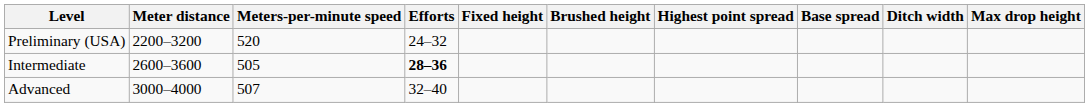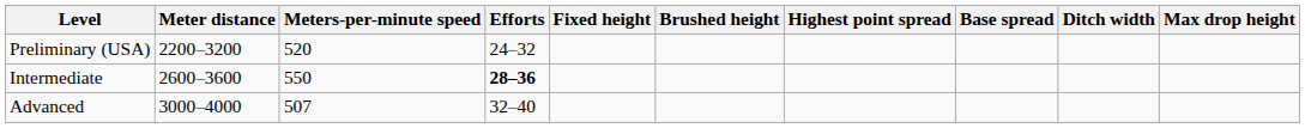Intermediate | Meters-per-minute speed: 505 -> 550
